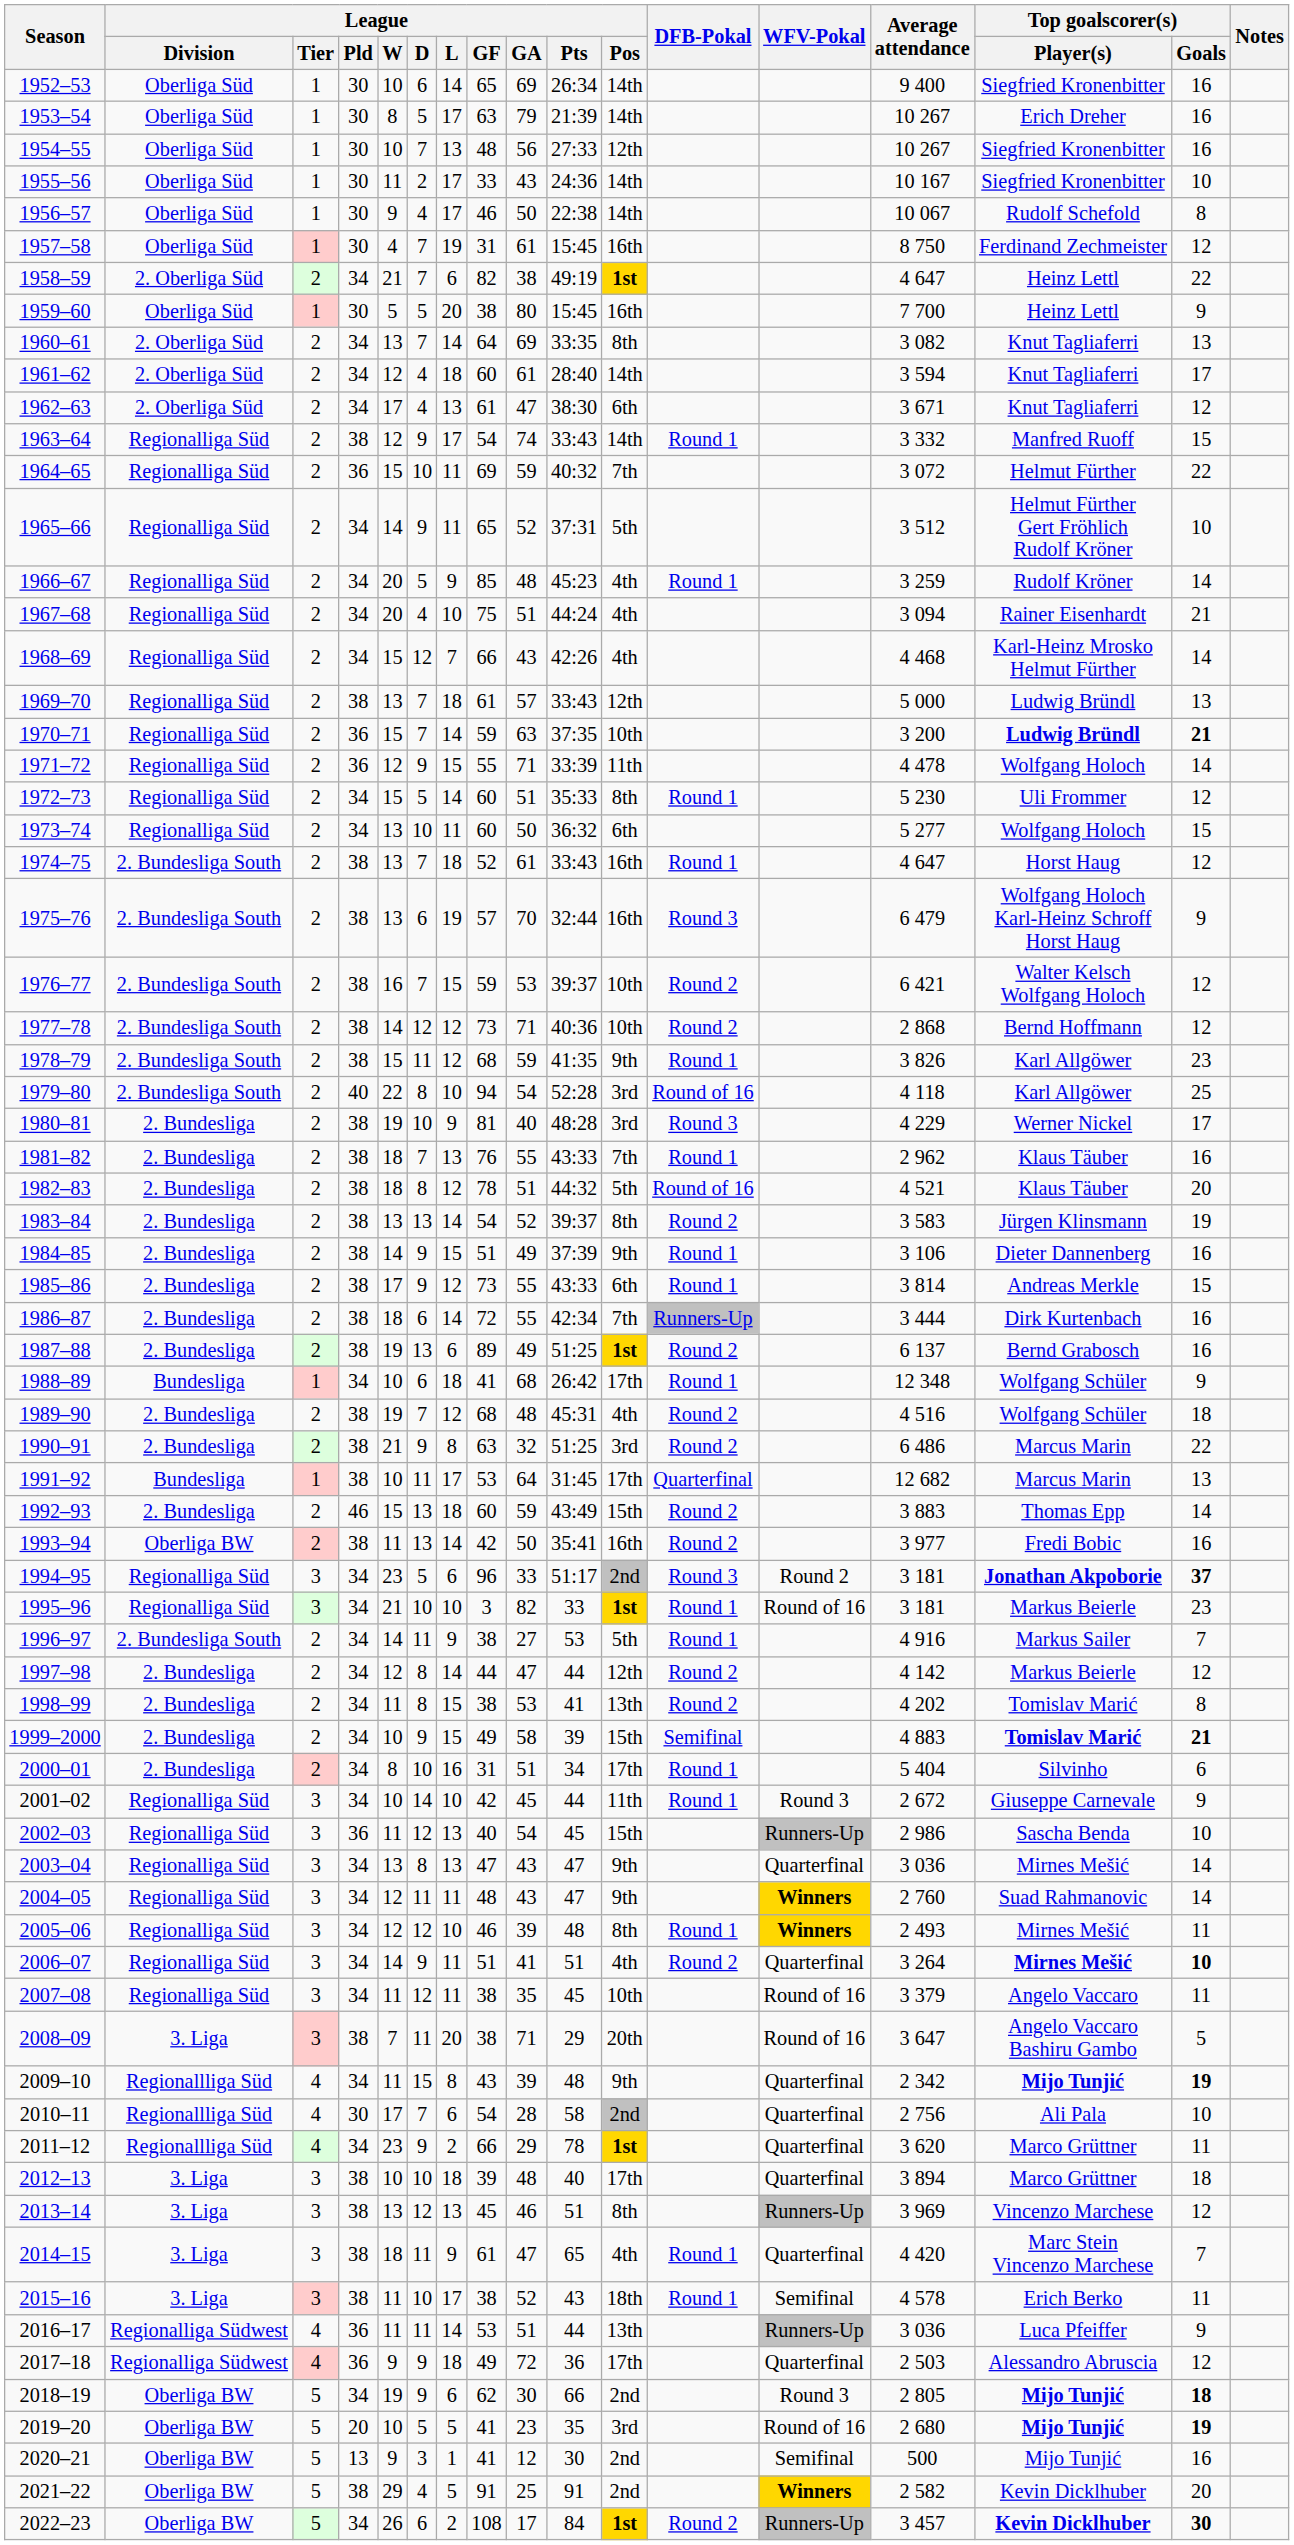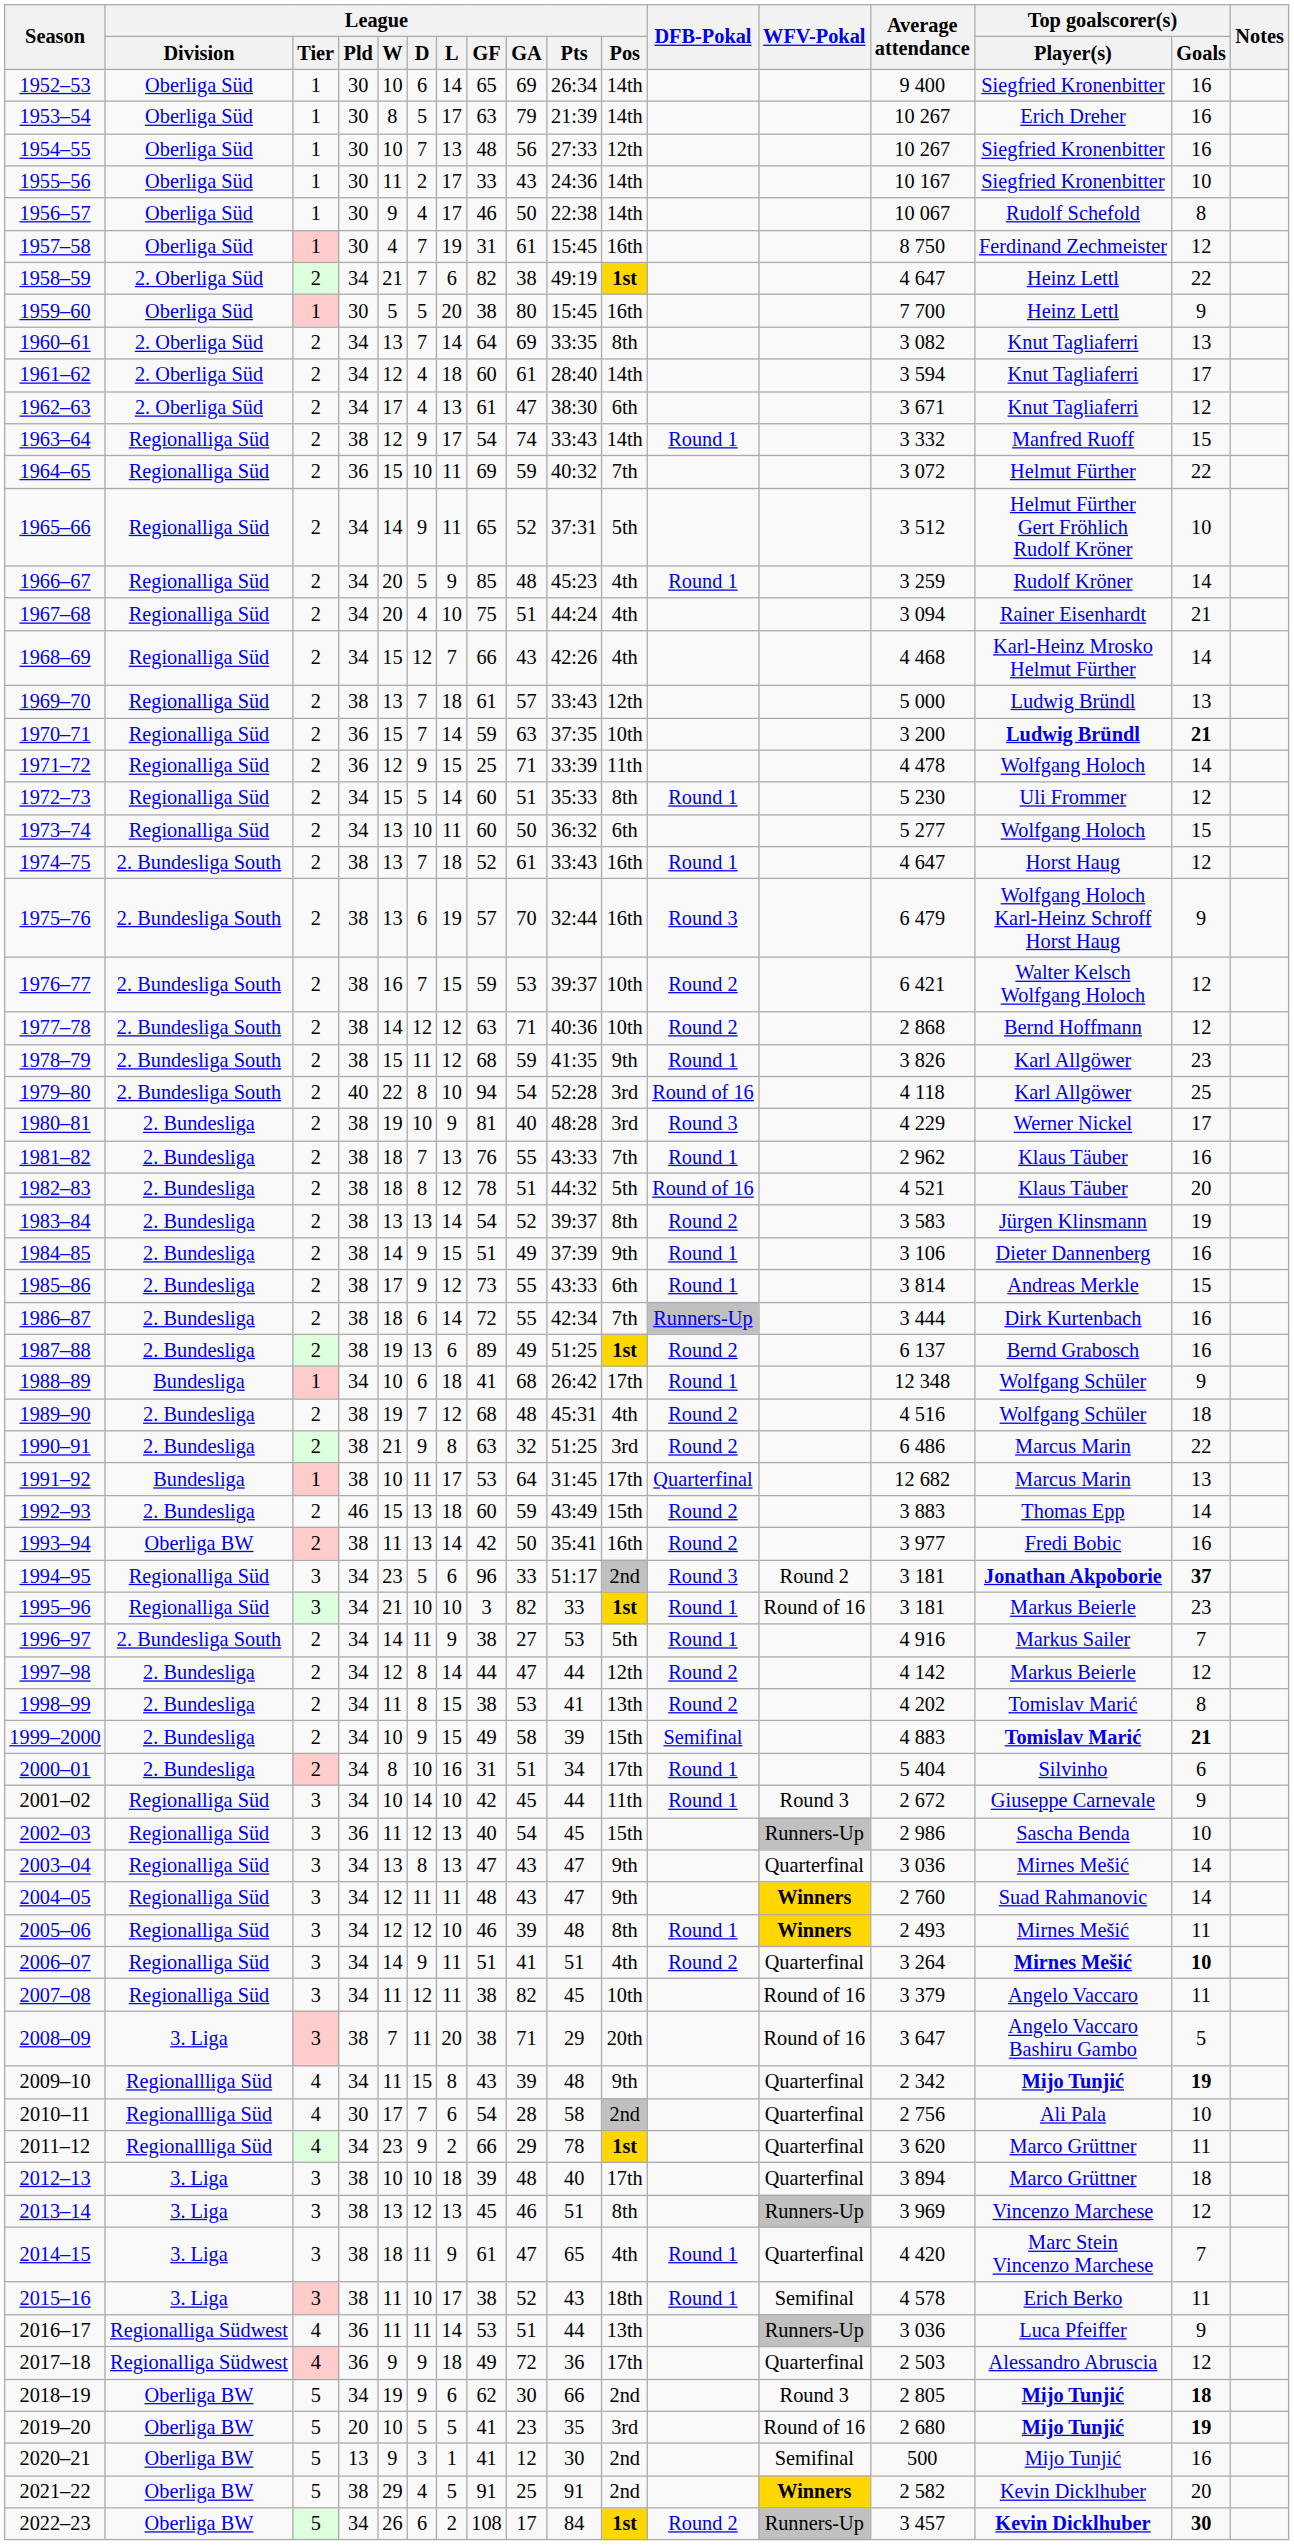1971–72 | League / GF: 55 -> 25
1977–78 | League / GF: 73 -> 63
2007–08 | League / GA: 35 -> 82
